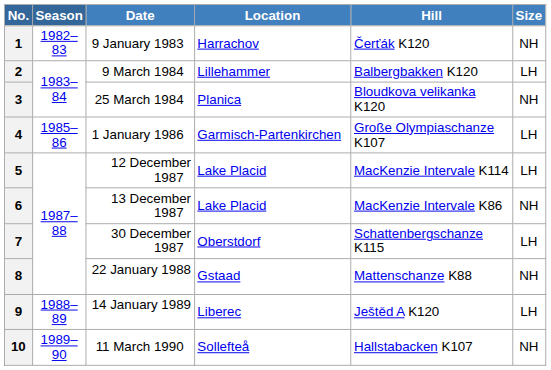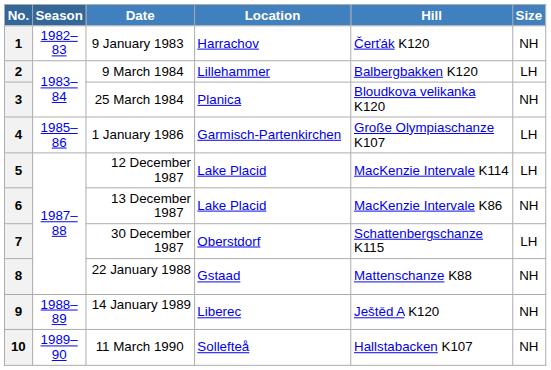9 | Size: LH -> NH
